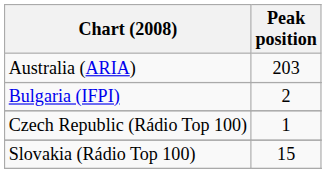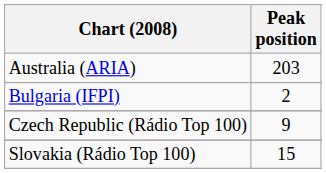Czech Republic (Rádio Top 100) | Peak position: 1 -> 9
